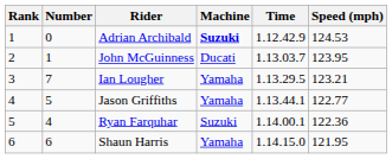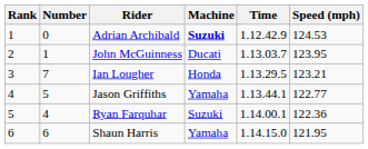Ian Lougher | Machine: Yamaha -> Honda
